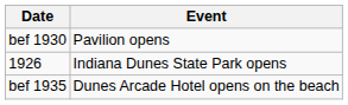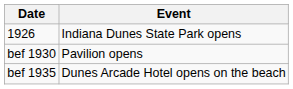rows swapped: 1926 <-> bef 1930
